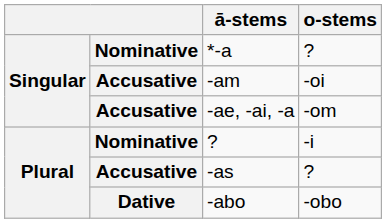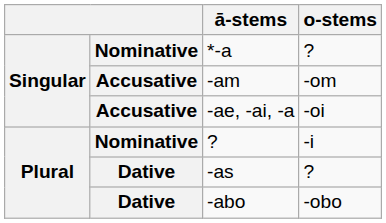-am | o-stems: -oi -> -om
-ae, -ai, -a | o-stems: -om -> -oi
-as | column 2: Accusative -> Dative
